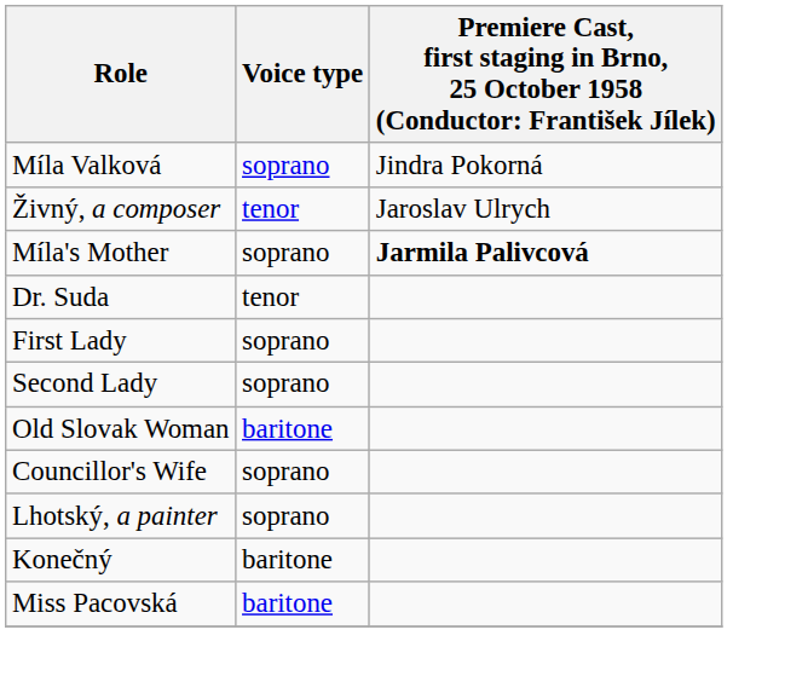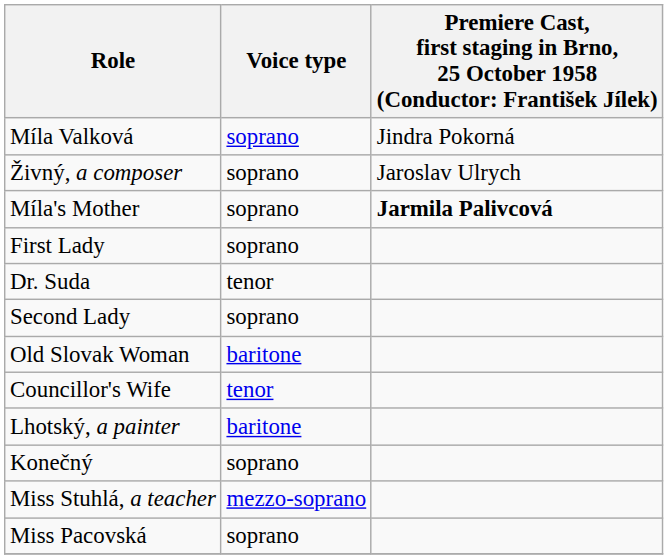Živný, a composer | Voice type: tenor -> soprano
rows swapped: Dr. Suda <-> First Lady
Councillor's Wife | Voice type: soprano -> tenor
Lhotský, a painter | Voice type: soprano -> baritone
Konečný | Voice type: baritone -> soprano
+ row: Miss Stuhlá, a teacher | mezzo-soprano
Miss Pacovská | Voice type: baritone -> soprano
